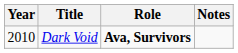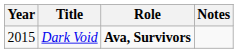Dark Void | Year: 2010 -> 2015
